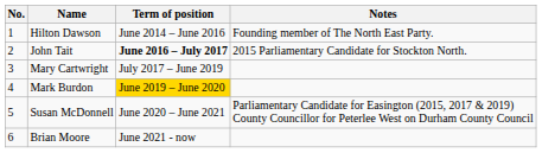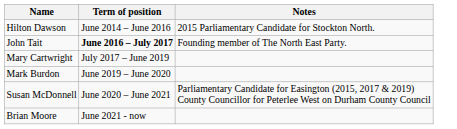- column: No. | 1 | 2 | 3 | 4 | 5 | 6
Hilton Dawson | Notes: Founding member of The North East Party. -> 2015 Parliamentary Candidate for Stockton North.
John Tait | Notes: 2015 Parliamentary Candidate for Stockton North. -> Founding member of The North East Party.
Mark Burdon | Term of position: gold background -> no background
